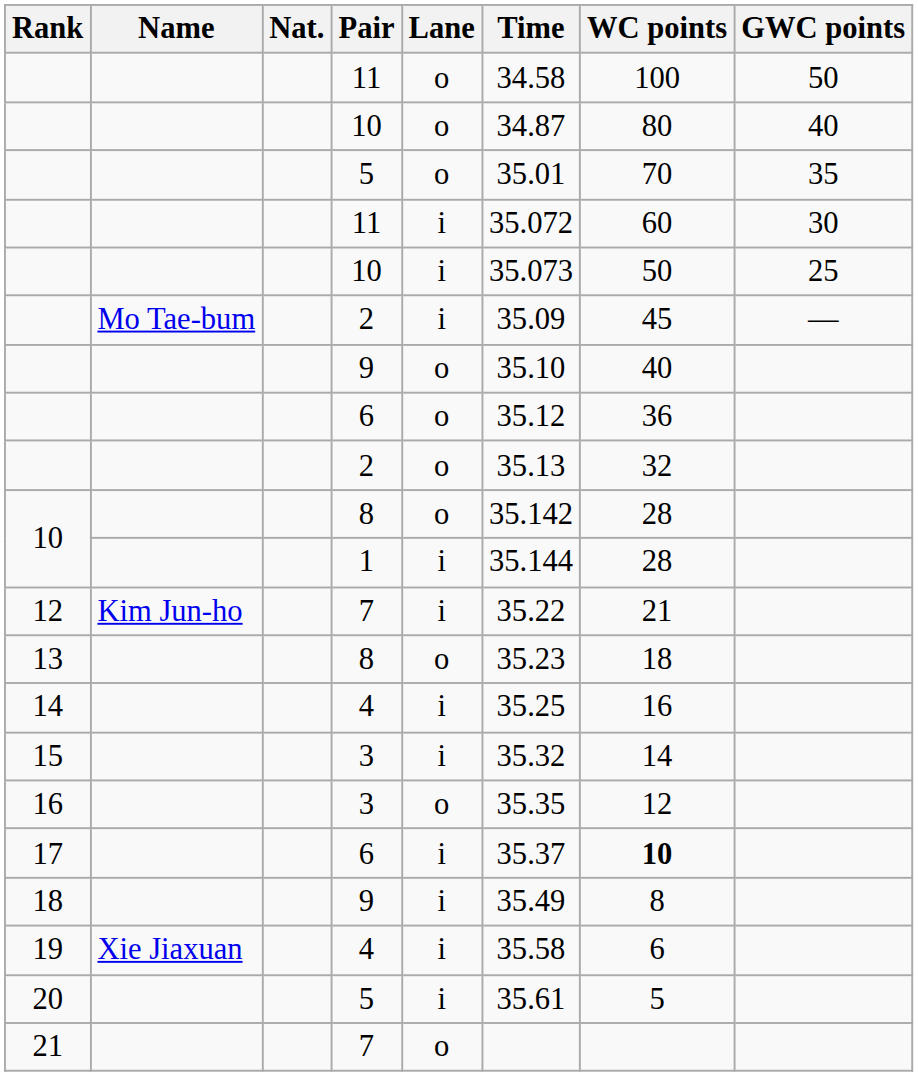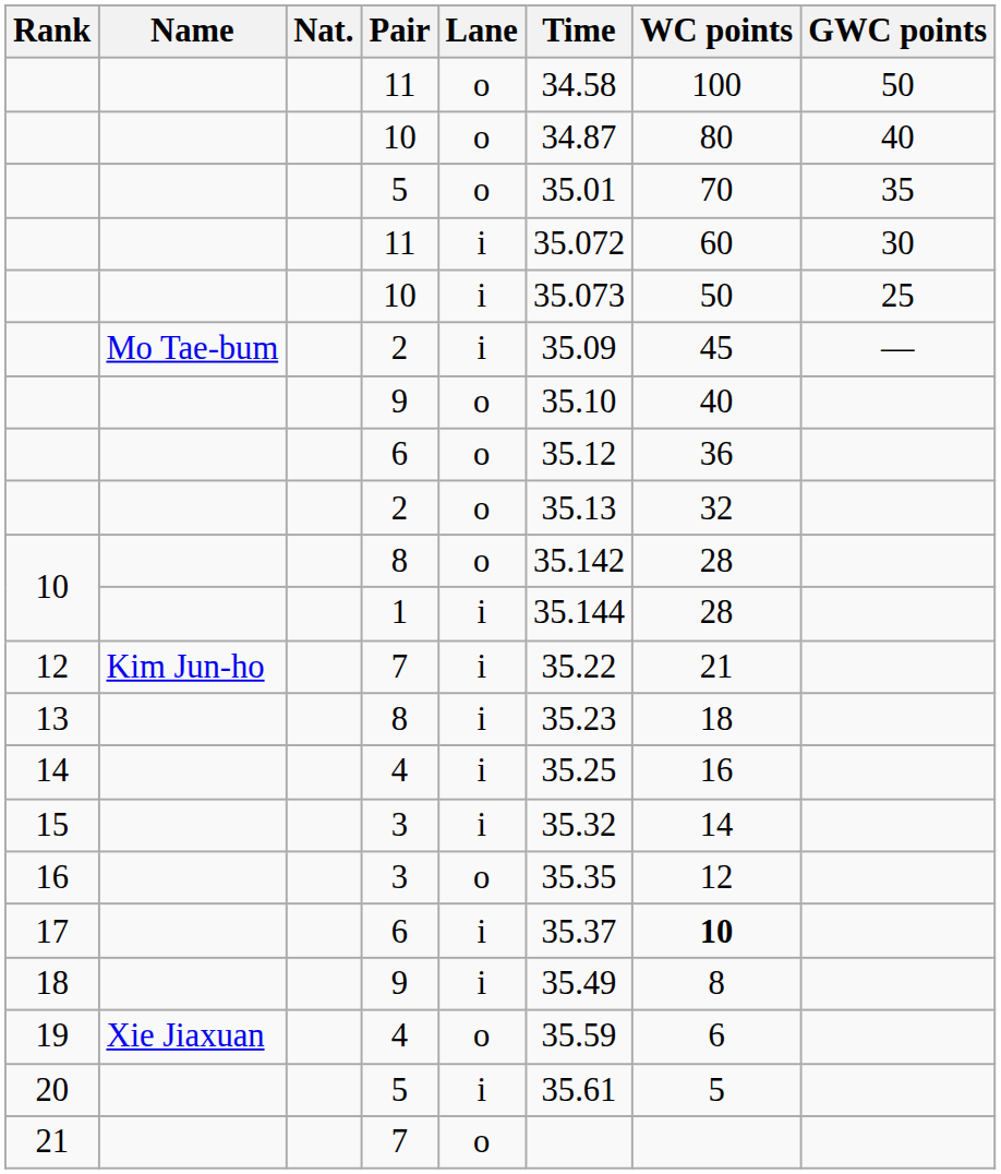13 | Lane: o -> i
19 | Lane: i -> o
19 | Time: 35.58 -> 35.59
